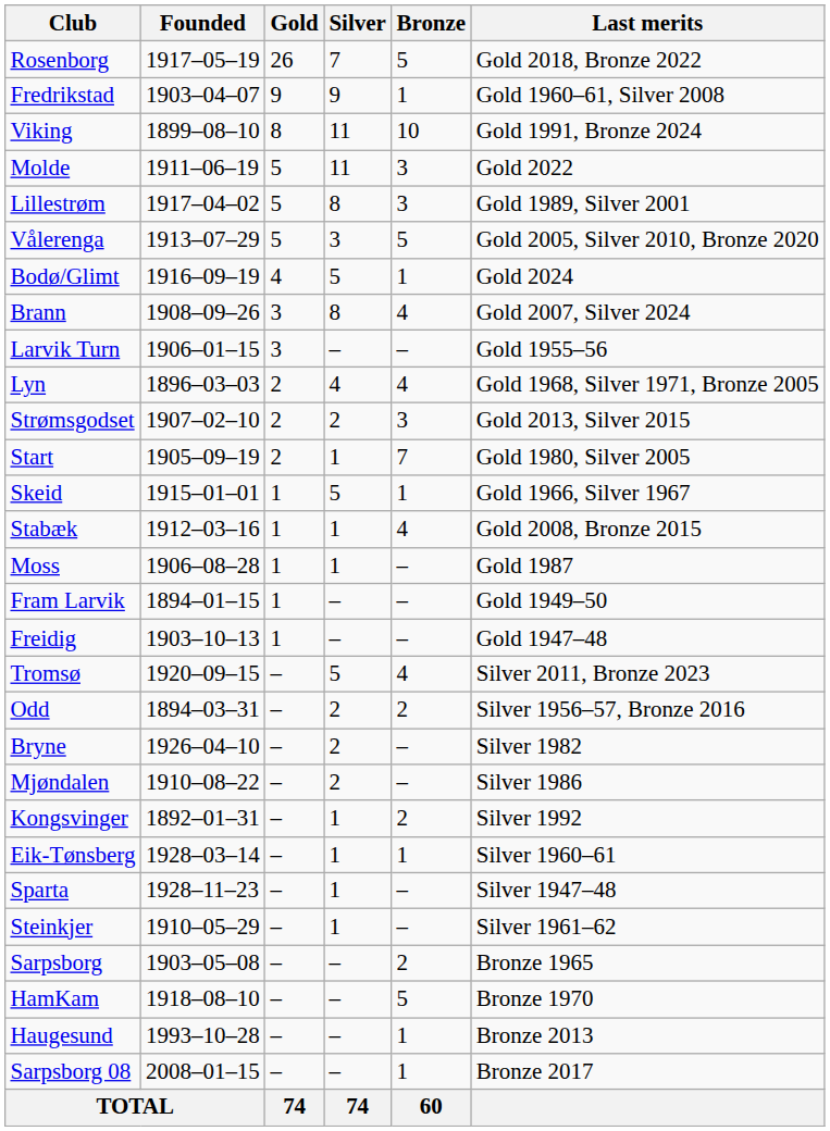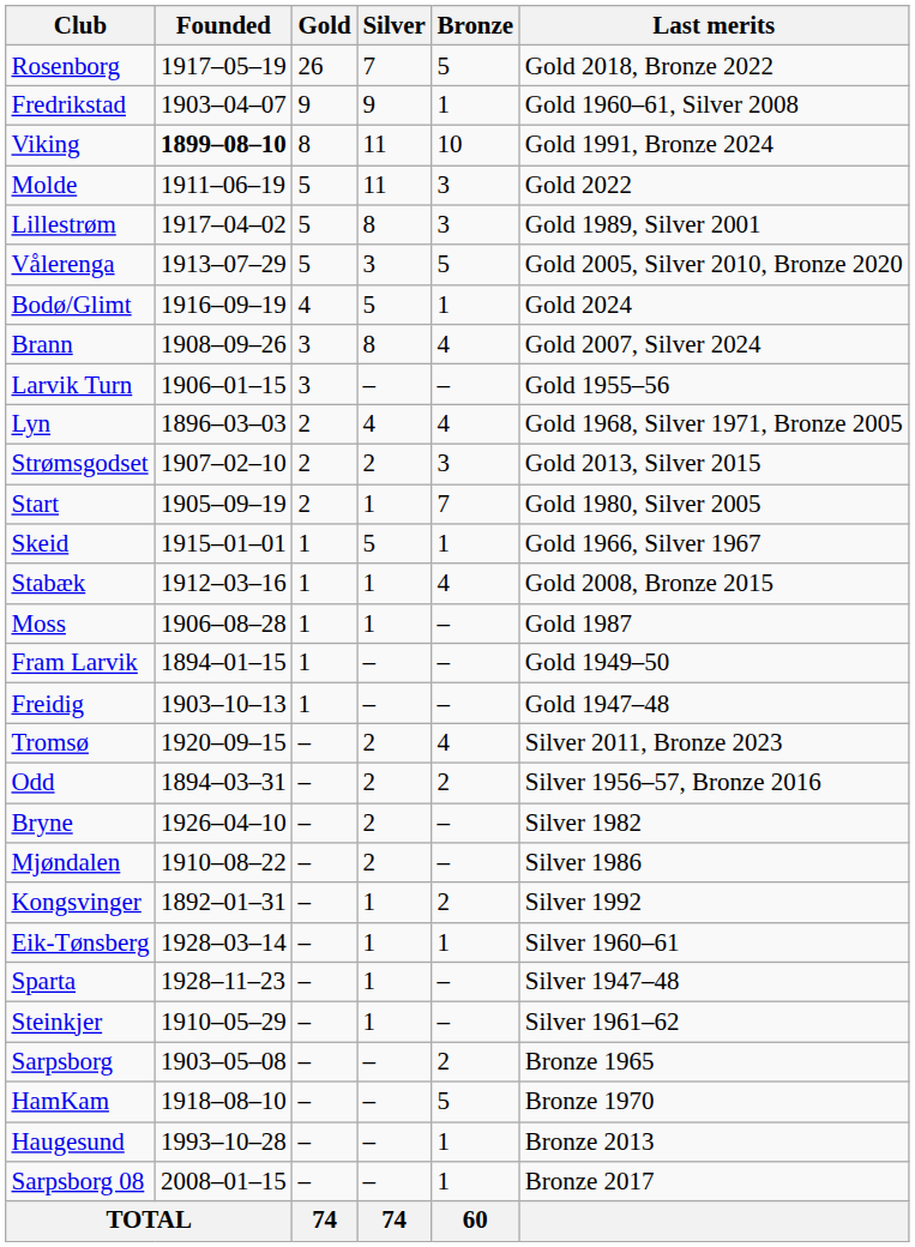Viking | Founded: normal -> bold
Tromsø | Silver: 5 -> 2
